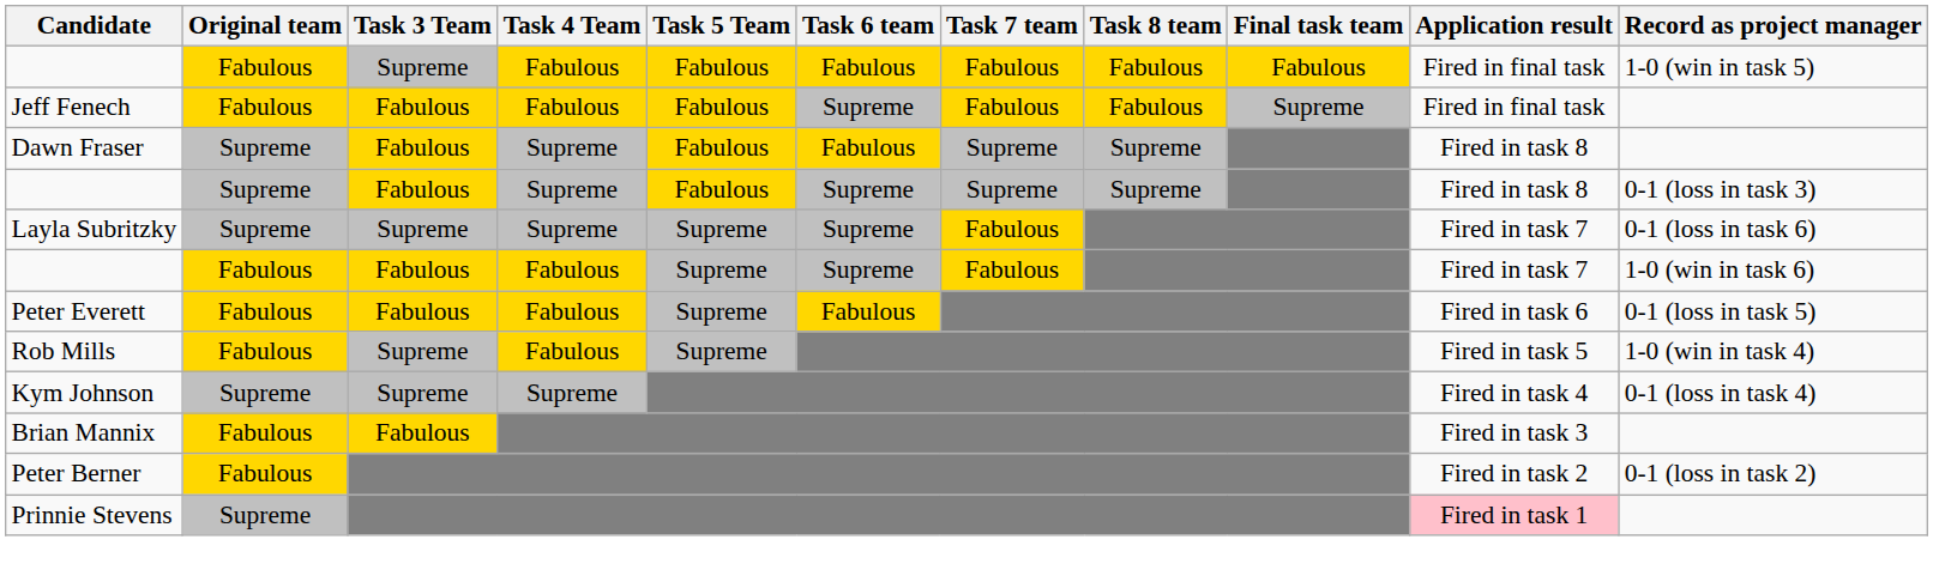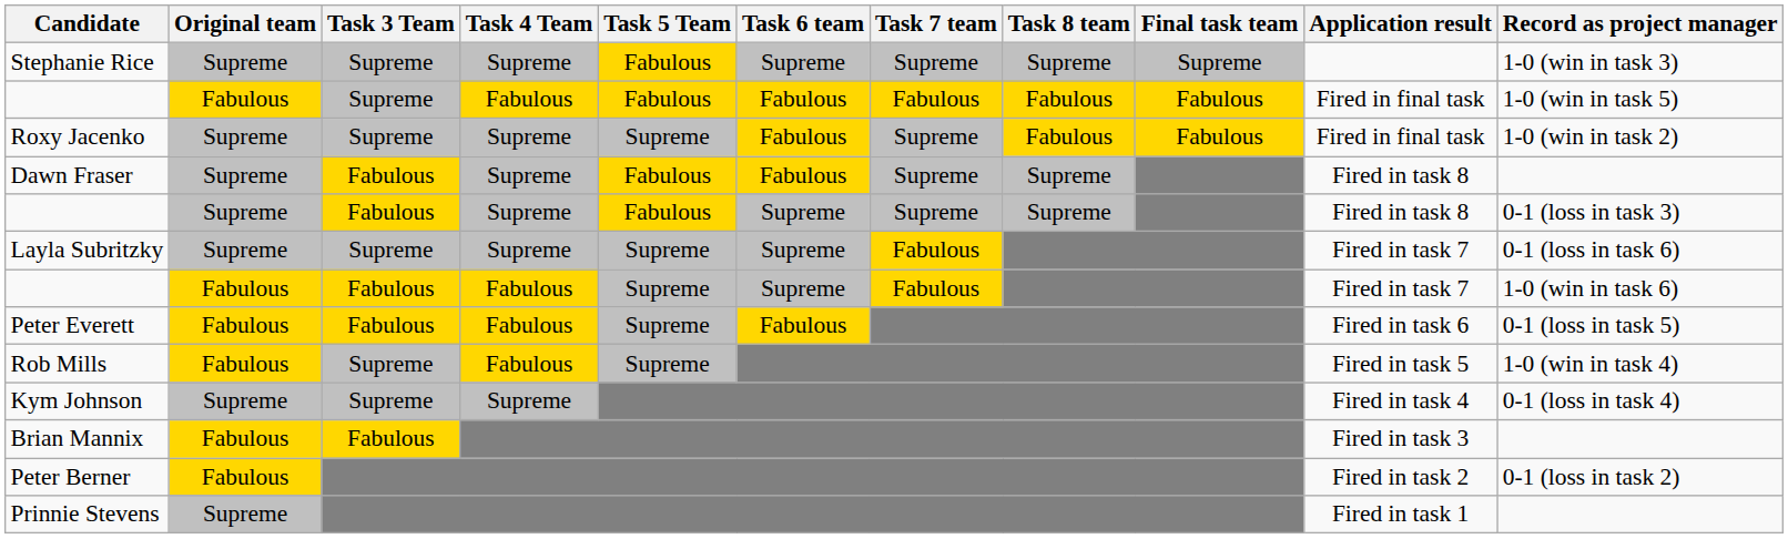+ row: Stephanie Rice | Supreme | Supreme | Supreme | Fabulous | Supreme | Supreme | Supreme | Supreme | 1-0 (win in task 3)
+ row: Roxy Jacenko | Supreme | Supreme | Supreme | Supreme | Fabulous | Supreme | Fabulous | Fabulous | Fired in final task | 1-0 (win in task 2)
- row: Jeff Fenech | Fabulous | Fabulous | Fabulous | Fabulous | Supreme | Fabulous | Fabulous | Supreme | Fired in final task
Prinnie Stevens | Application result: pink background -> no background
